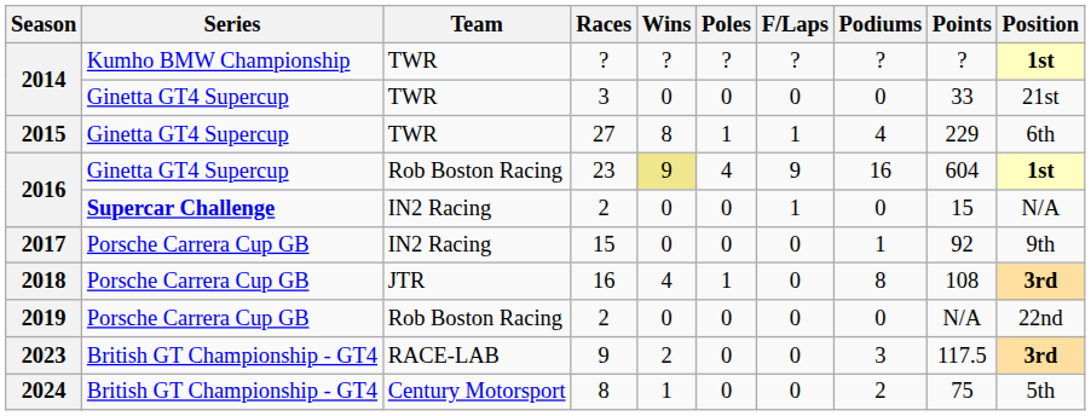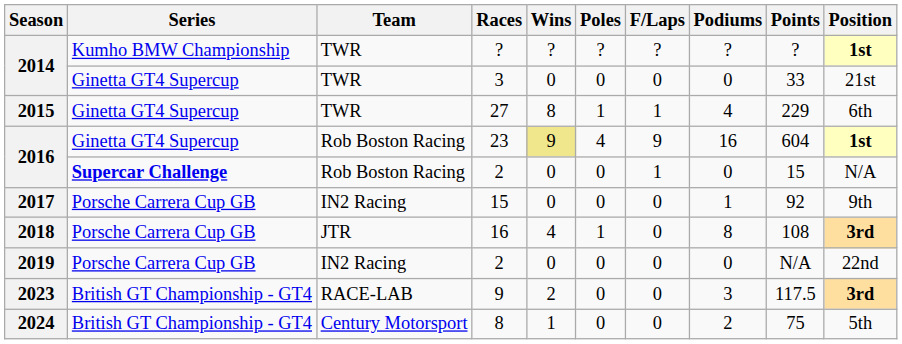2016 / 2 | Team: IN2 Racing -> Rob Boston Racing
2019 / 2 | Team: Rob Boston Racing -> IN2 Racing
